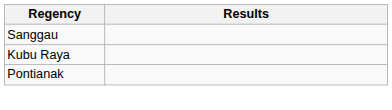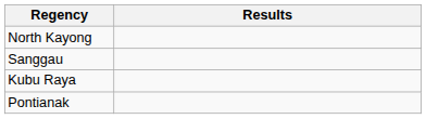+ row: North Kayong
